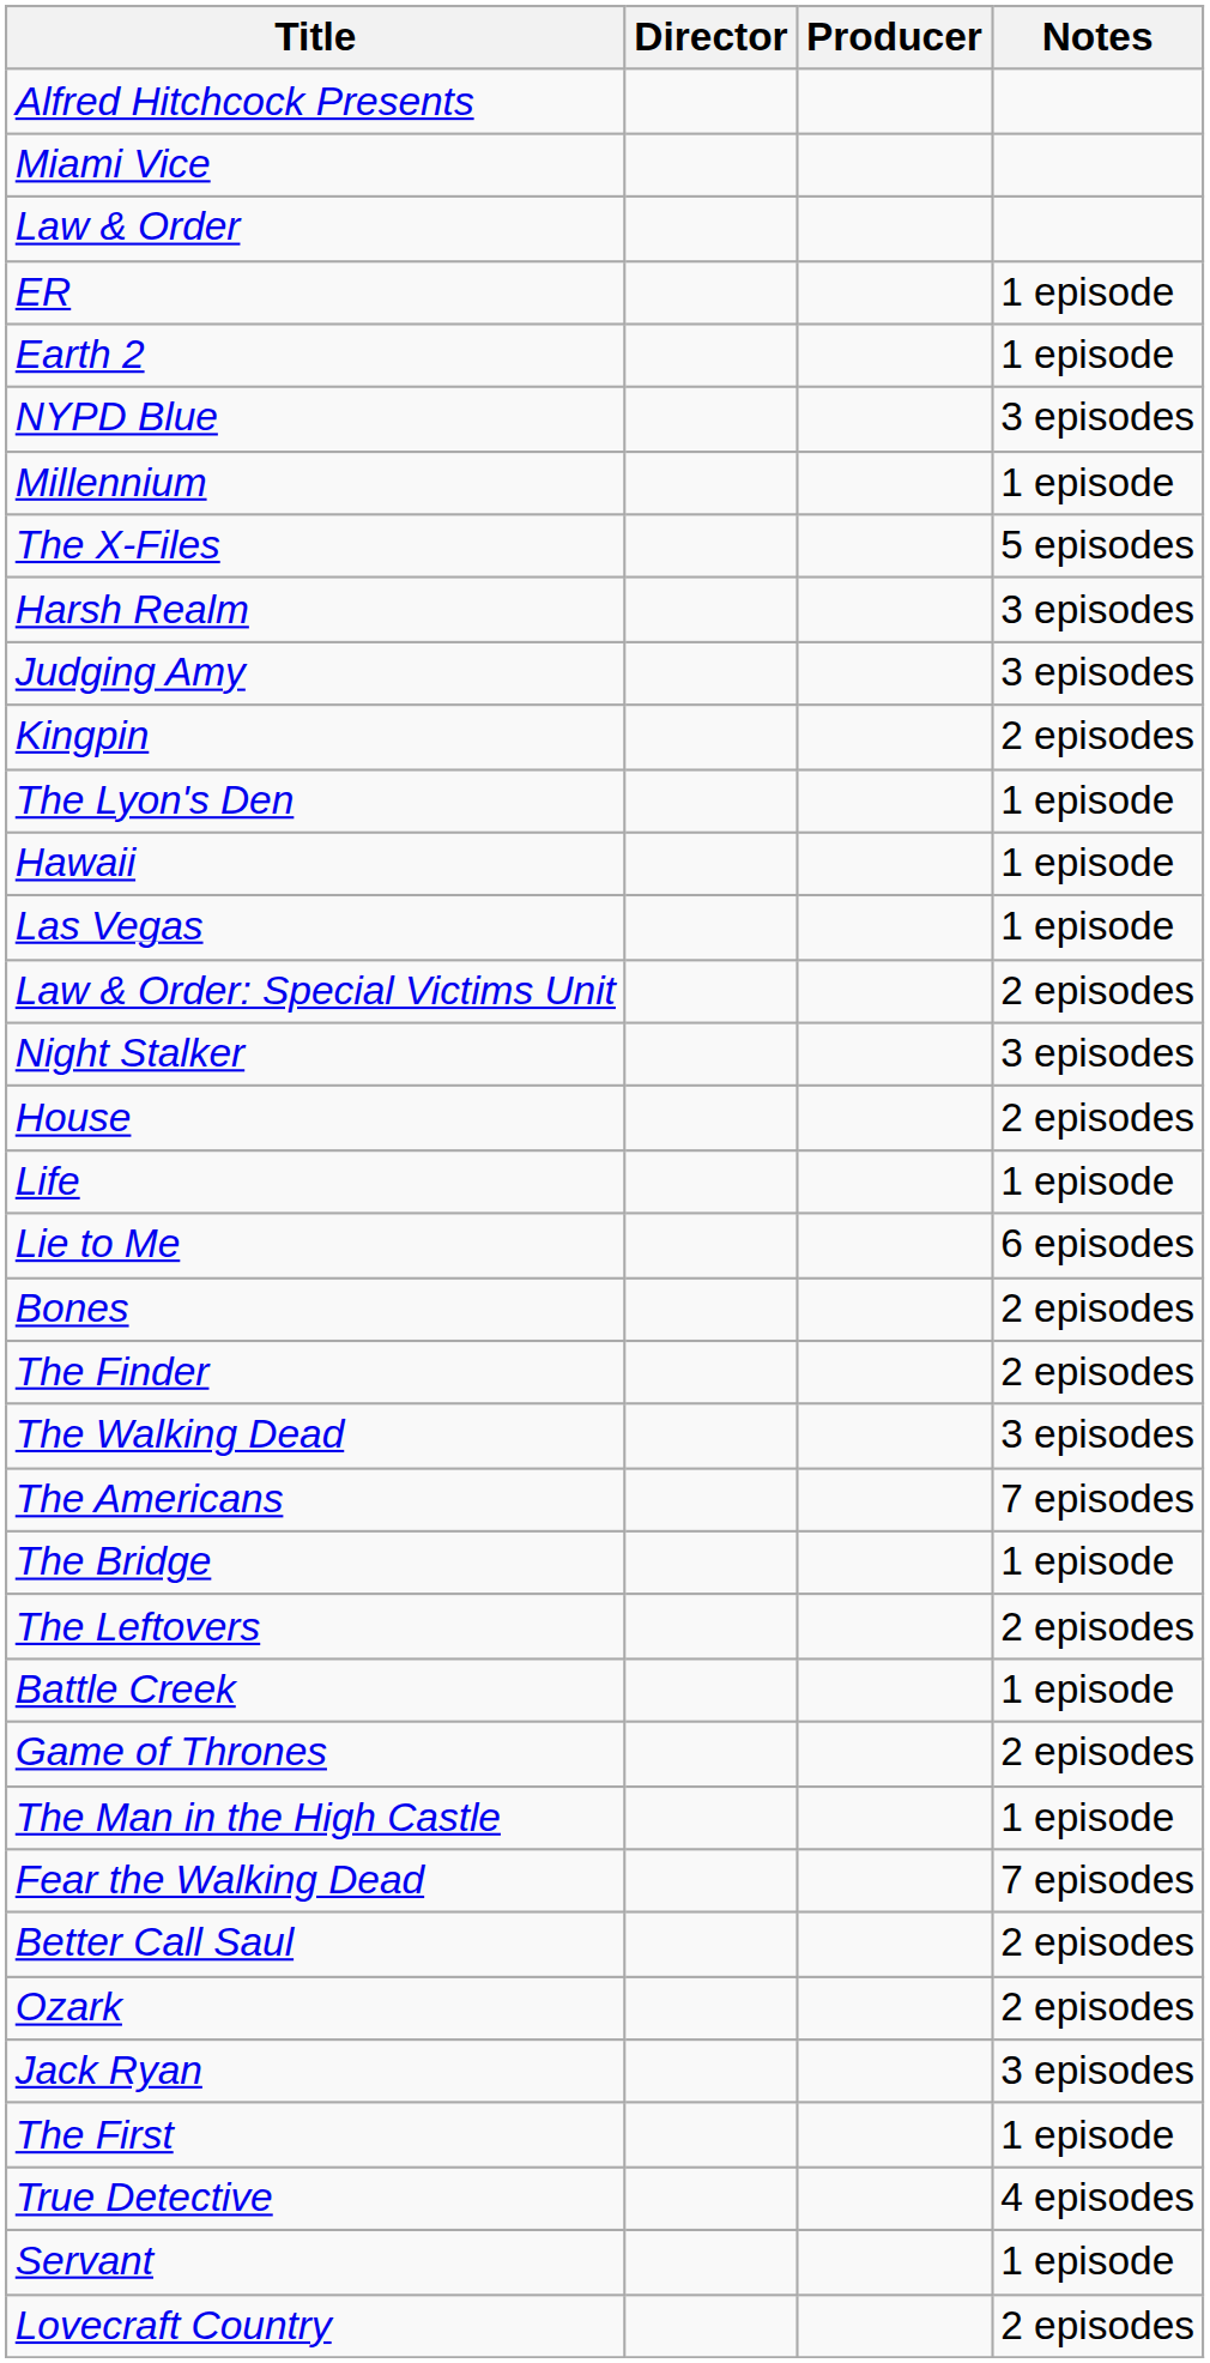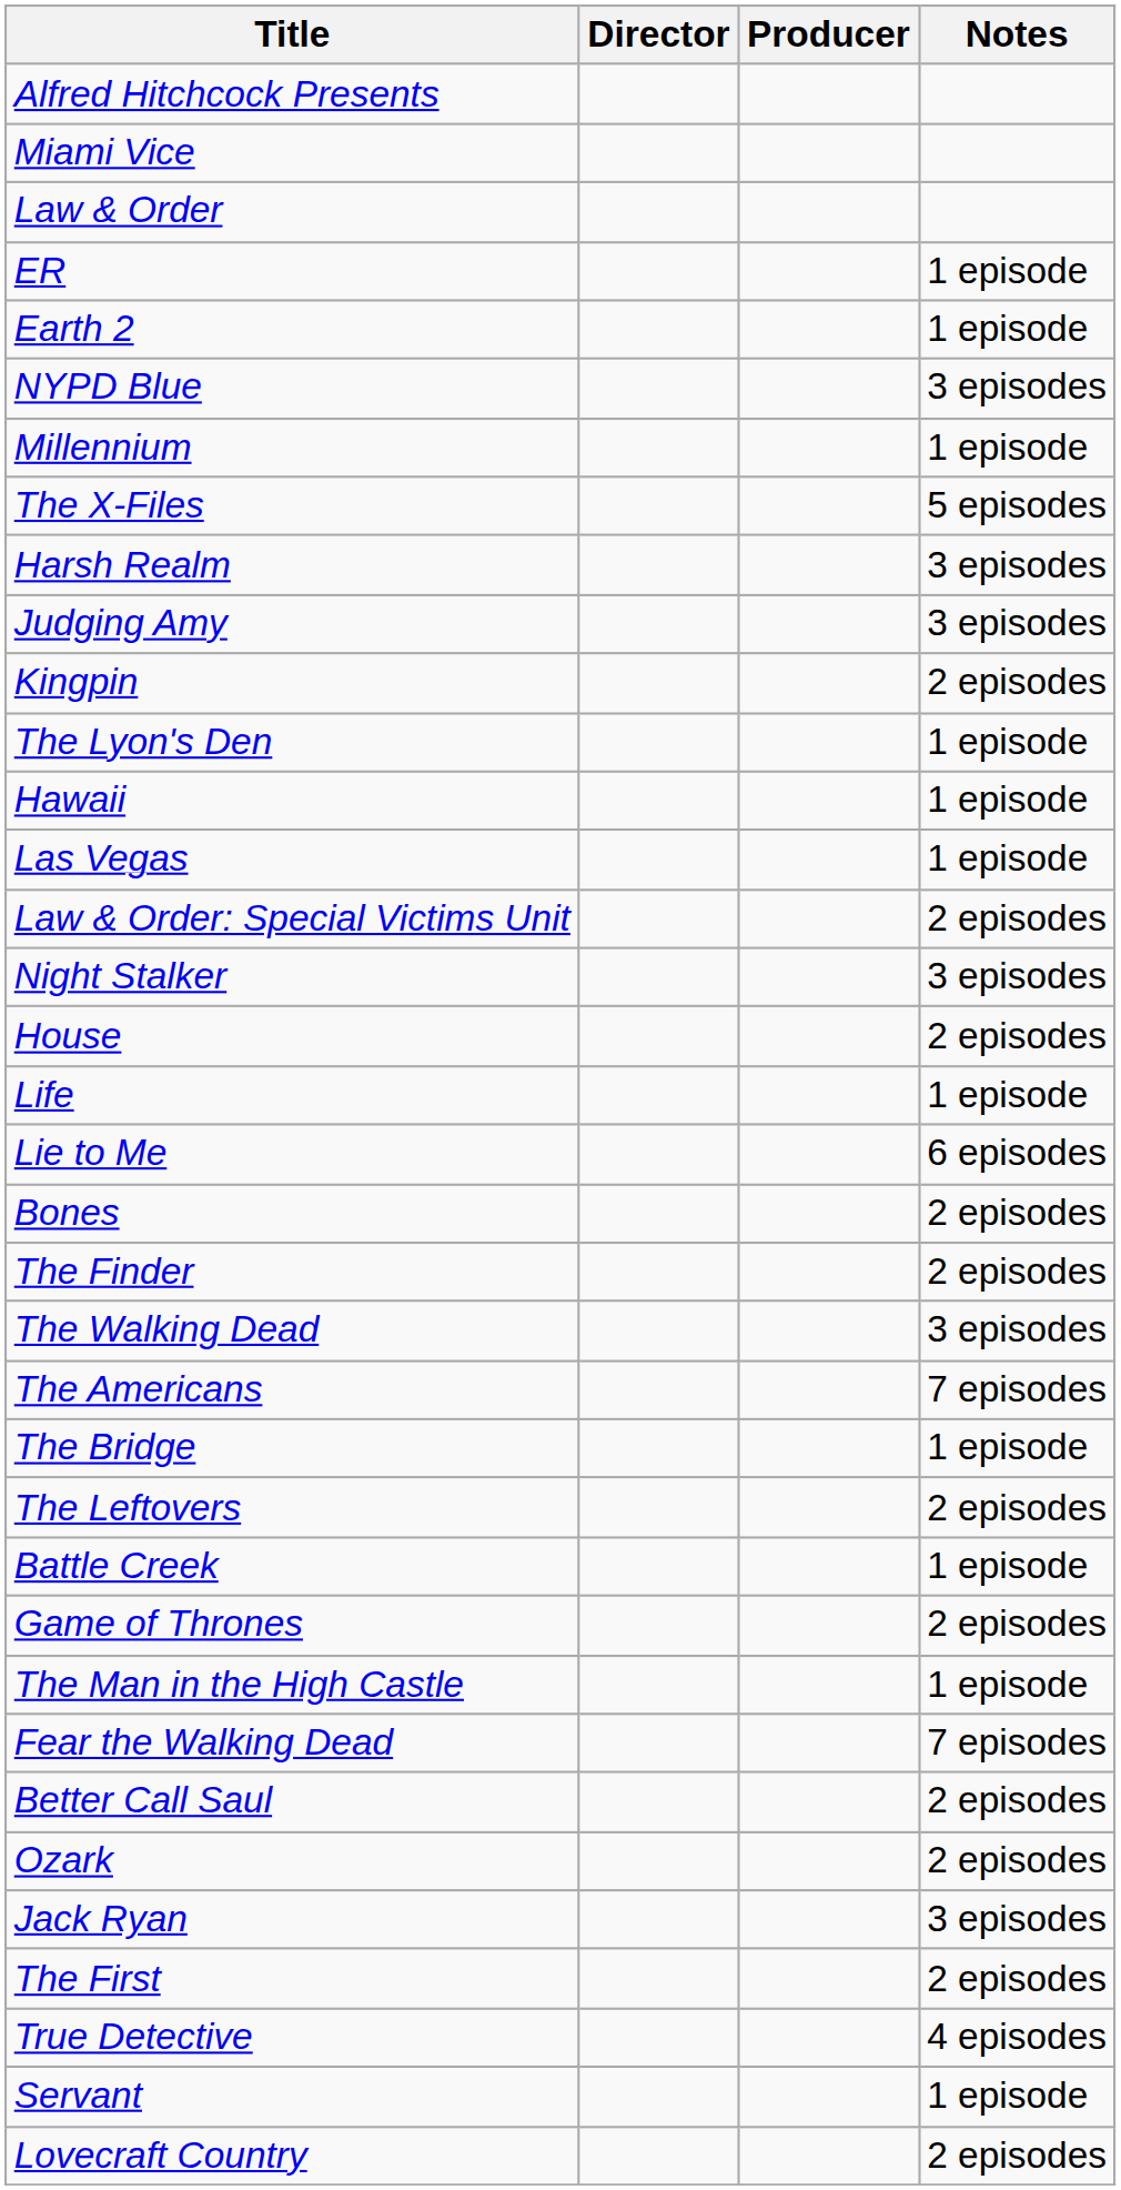The First | Notes: 1 episode -> 2 episodes
